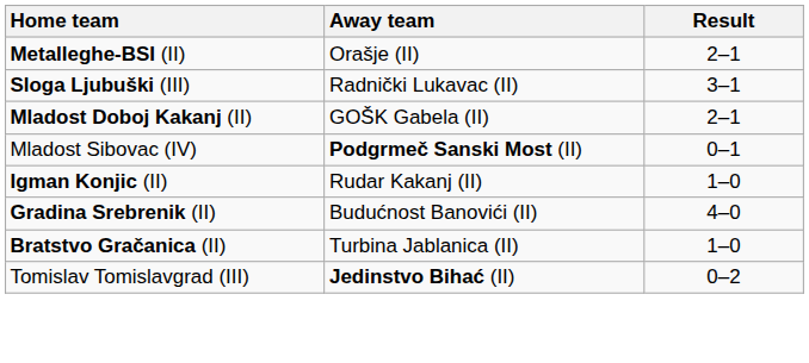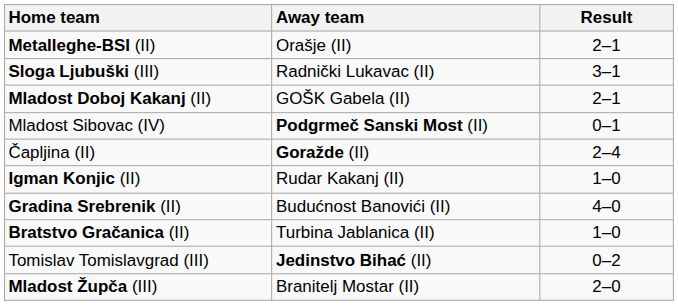+ row: Čapljina (II) | Goražde (II) | 2–4
+ row: Mladost Župča (III) | Branitelj Mostar (II) | 2–0
